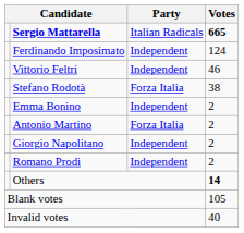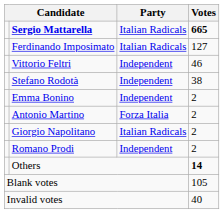Ferdinando Imposimato | Party: Independent -> Italian Radicals
Ferdinando Imposimato | Votes: 124 -> 127
Stefano Rodotà | Party: Forza Italia -> Independent
Giorgio Napolitano | Party: Independent -> Italian Radicals
